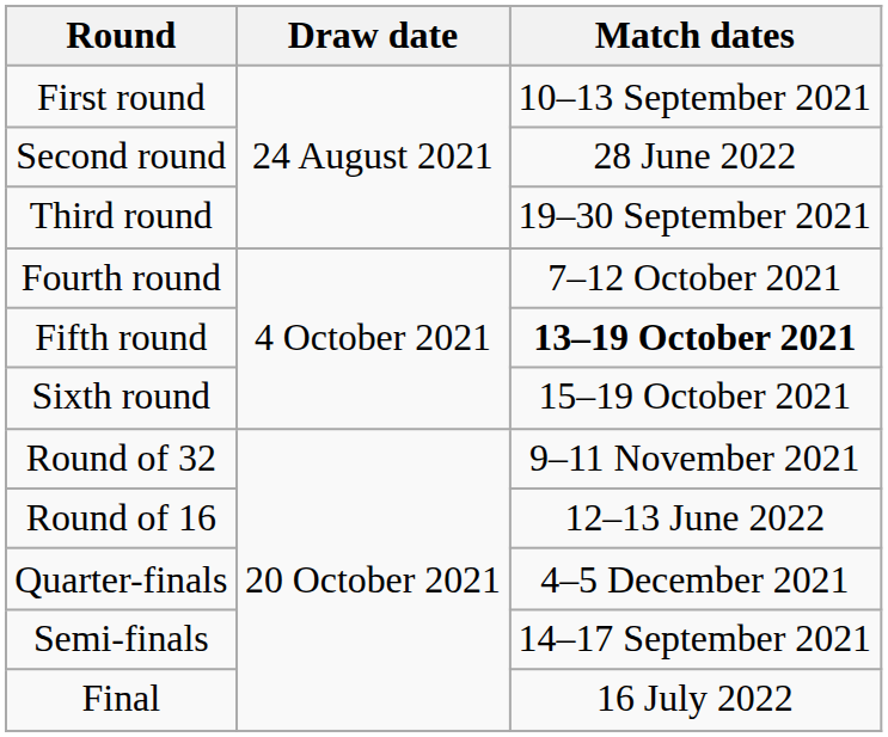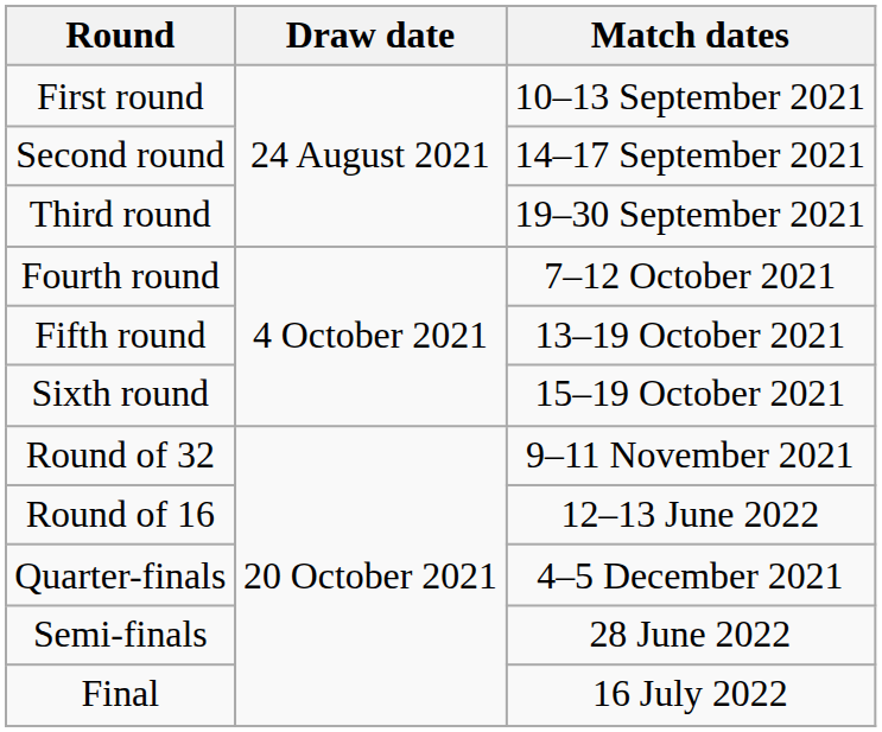Second round | Match dates: 28 June 2022 -> 14–17 September 2021
Fifth round | Match dates: bold -> normal
Semi-finals | Match dates: 14–17 September 2021 -> 28 June 2022
